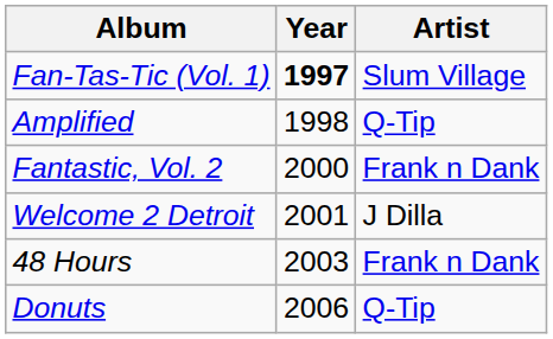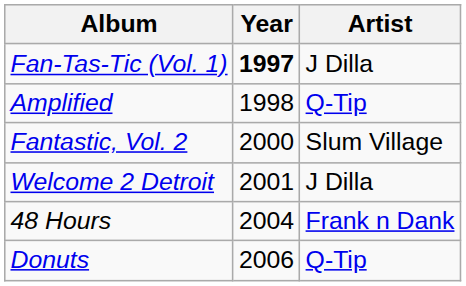Fan-Tas-Tic (Vol. 1) | Artist: Slum Village -> J Dilla
Fantastic, Vol. 2 | Artist: Frank n Dank -> Slum Village
48 Hours | Year: 2003 -> 2004
